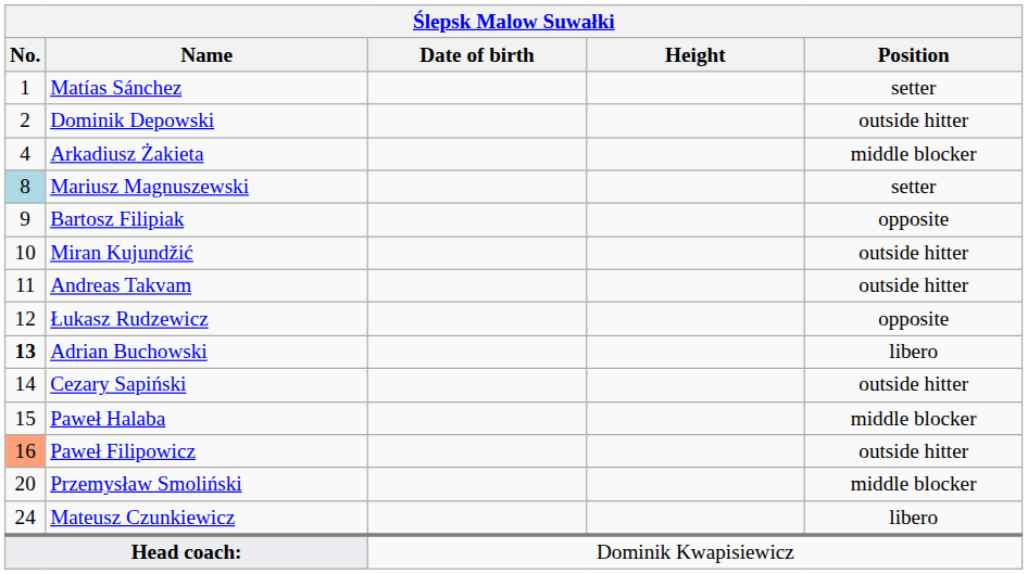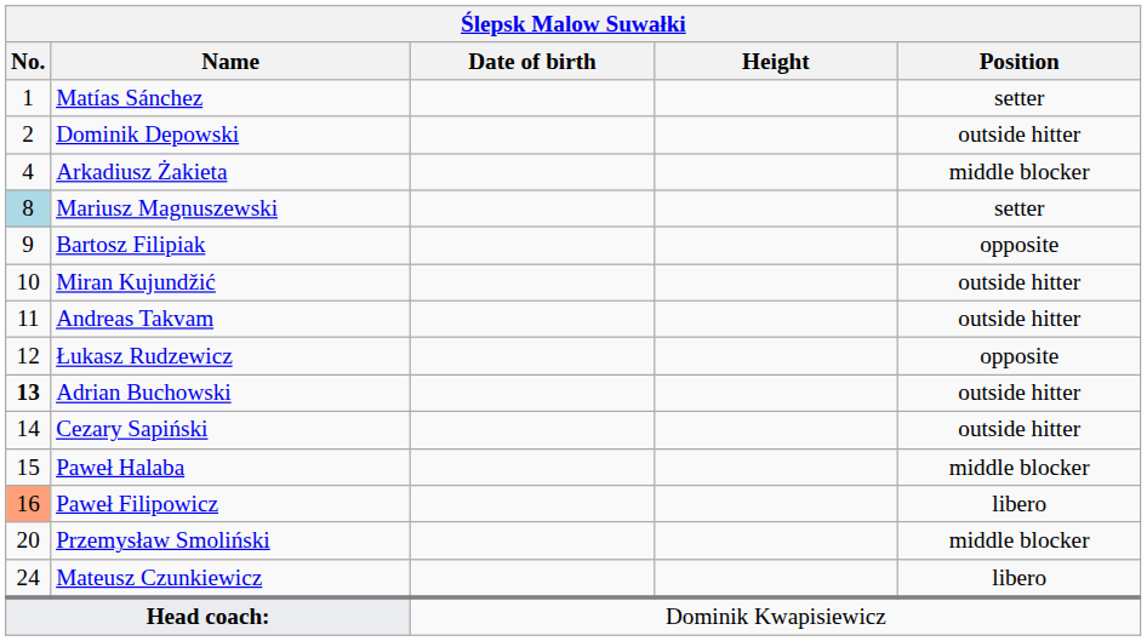Adrian Buchowski | Position: libero -> outside hitter
Paweł Filipowicz | Position: outside hitter -> libero
